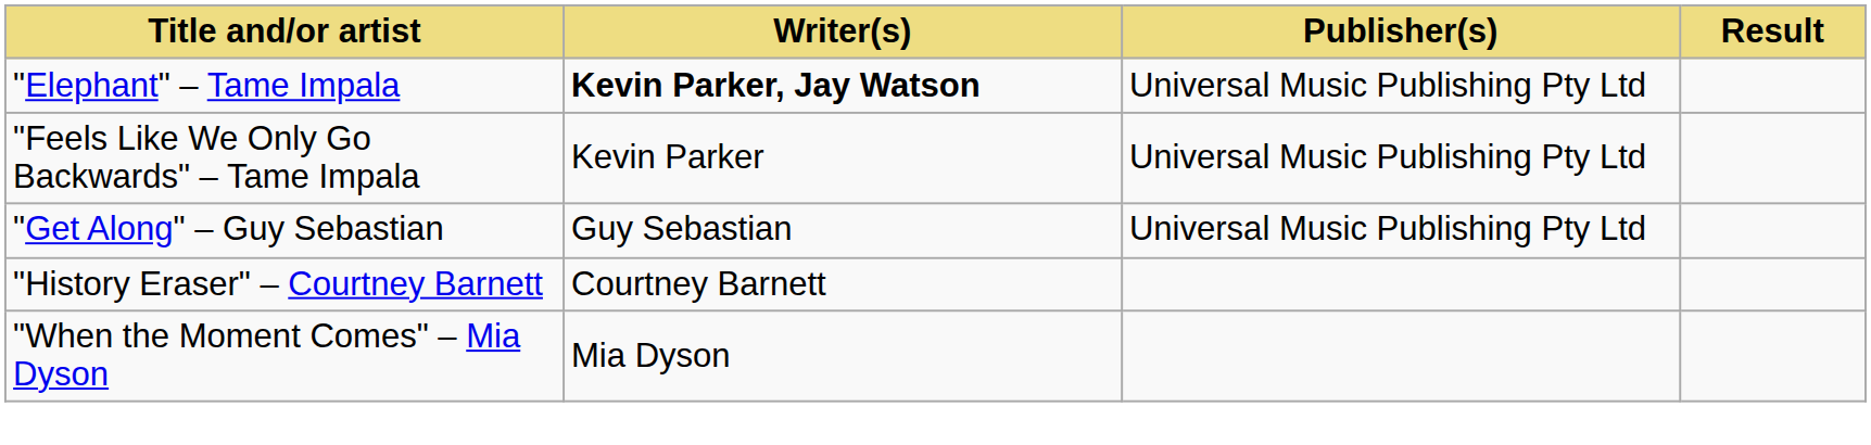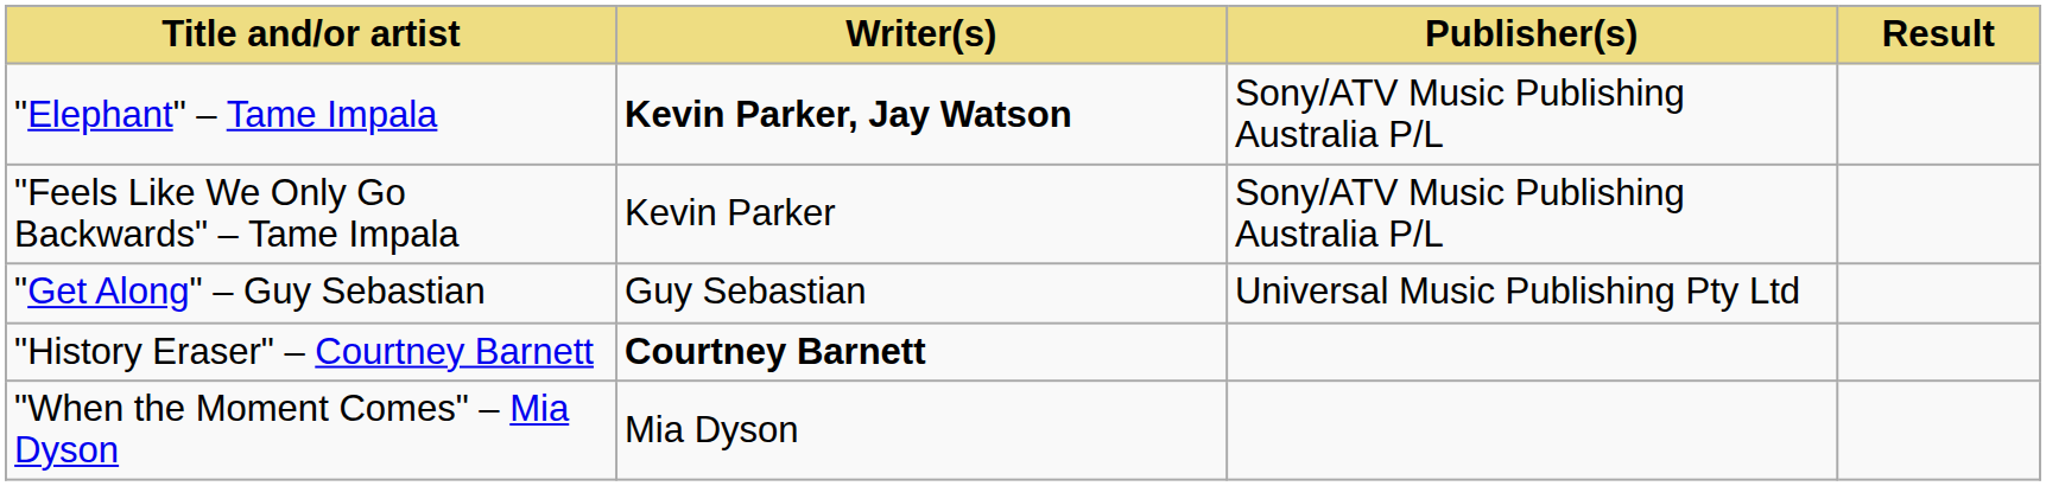"Elephant" – Tame Impala | Publisher(s): Universal Music Publishing Pty Ltd -> Sony/ATV Music Publishing Australia P/L
"Feels Like We Only Go Backwards" – Tame Impala | Publisher(s): Universal Music Publishing Pty Ltd -> Sony/ATV Music Publishing Australia P/L
"History Eraser" – Courtney Barnett | Writer(s): normal -> bold
